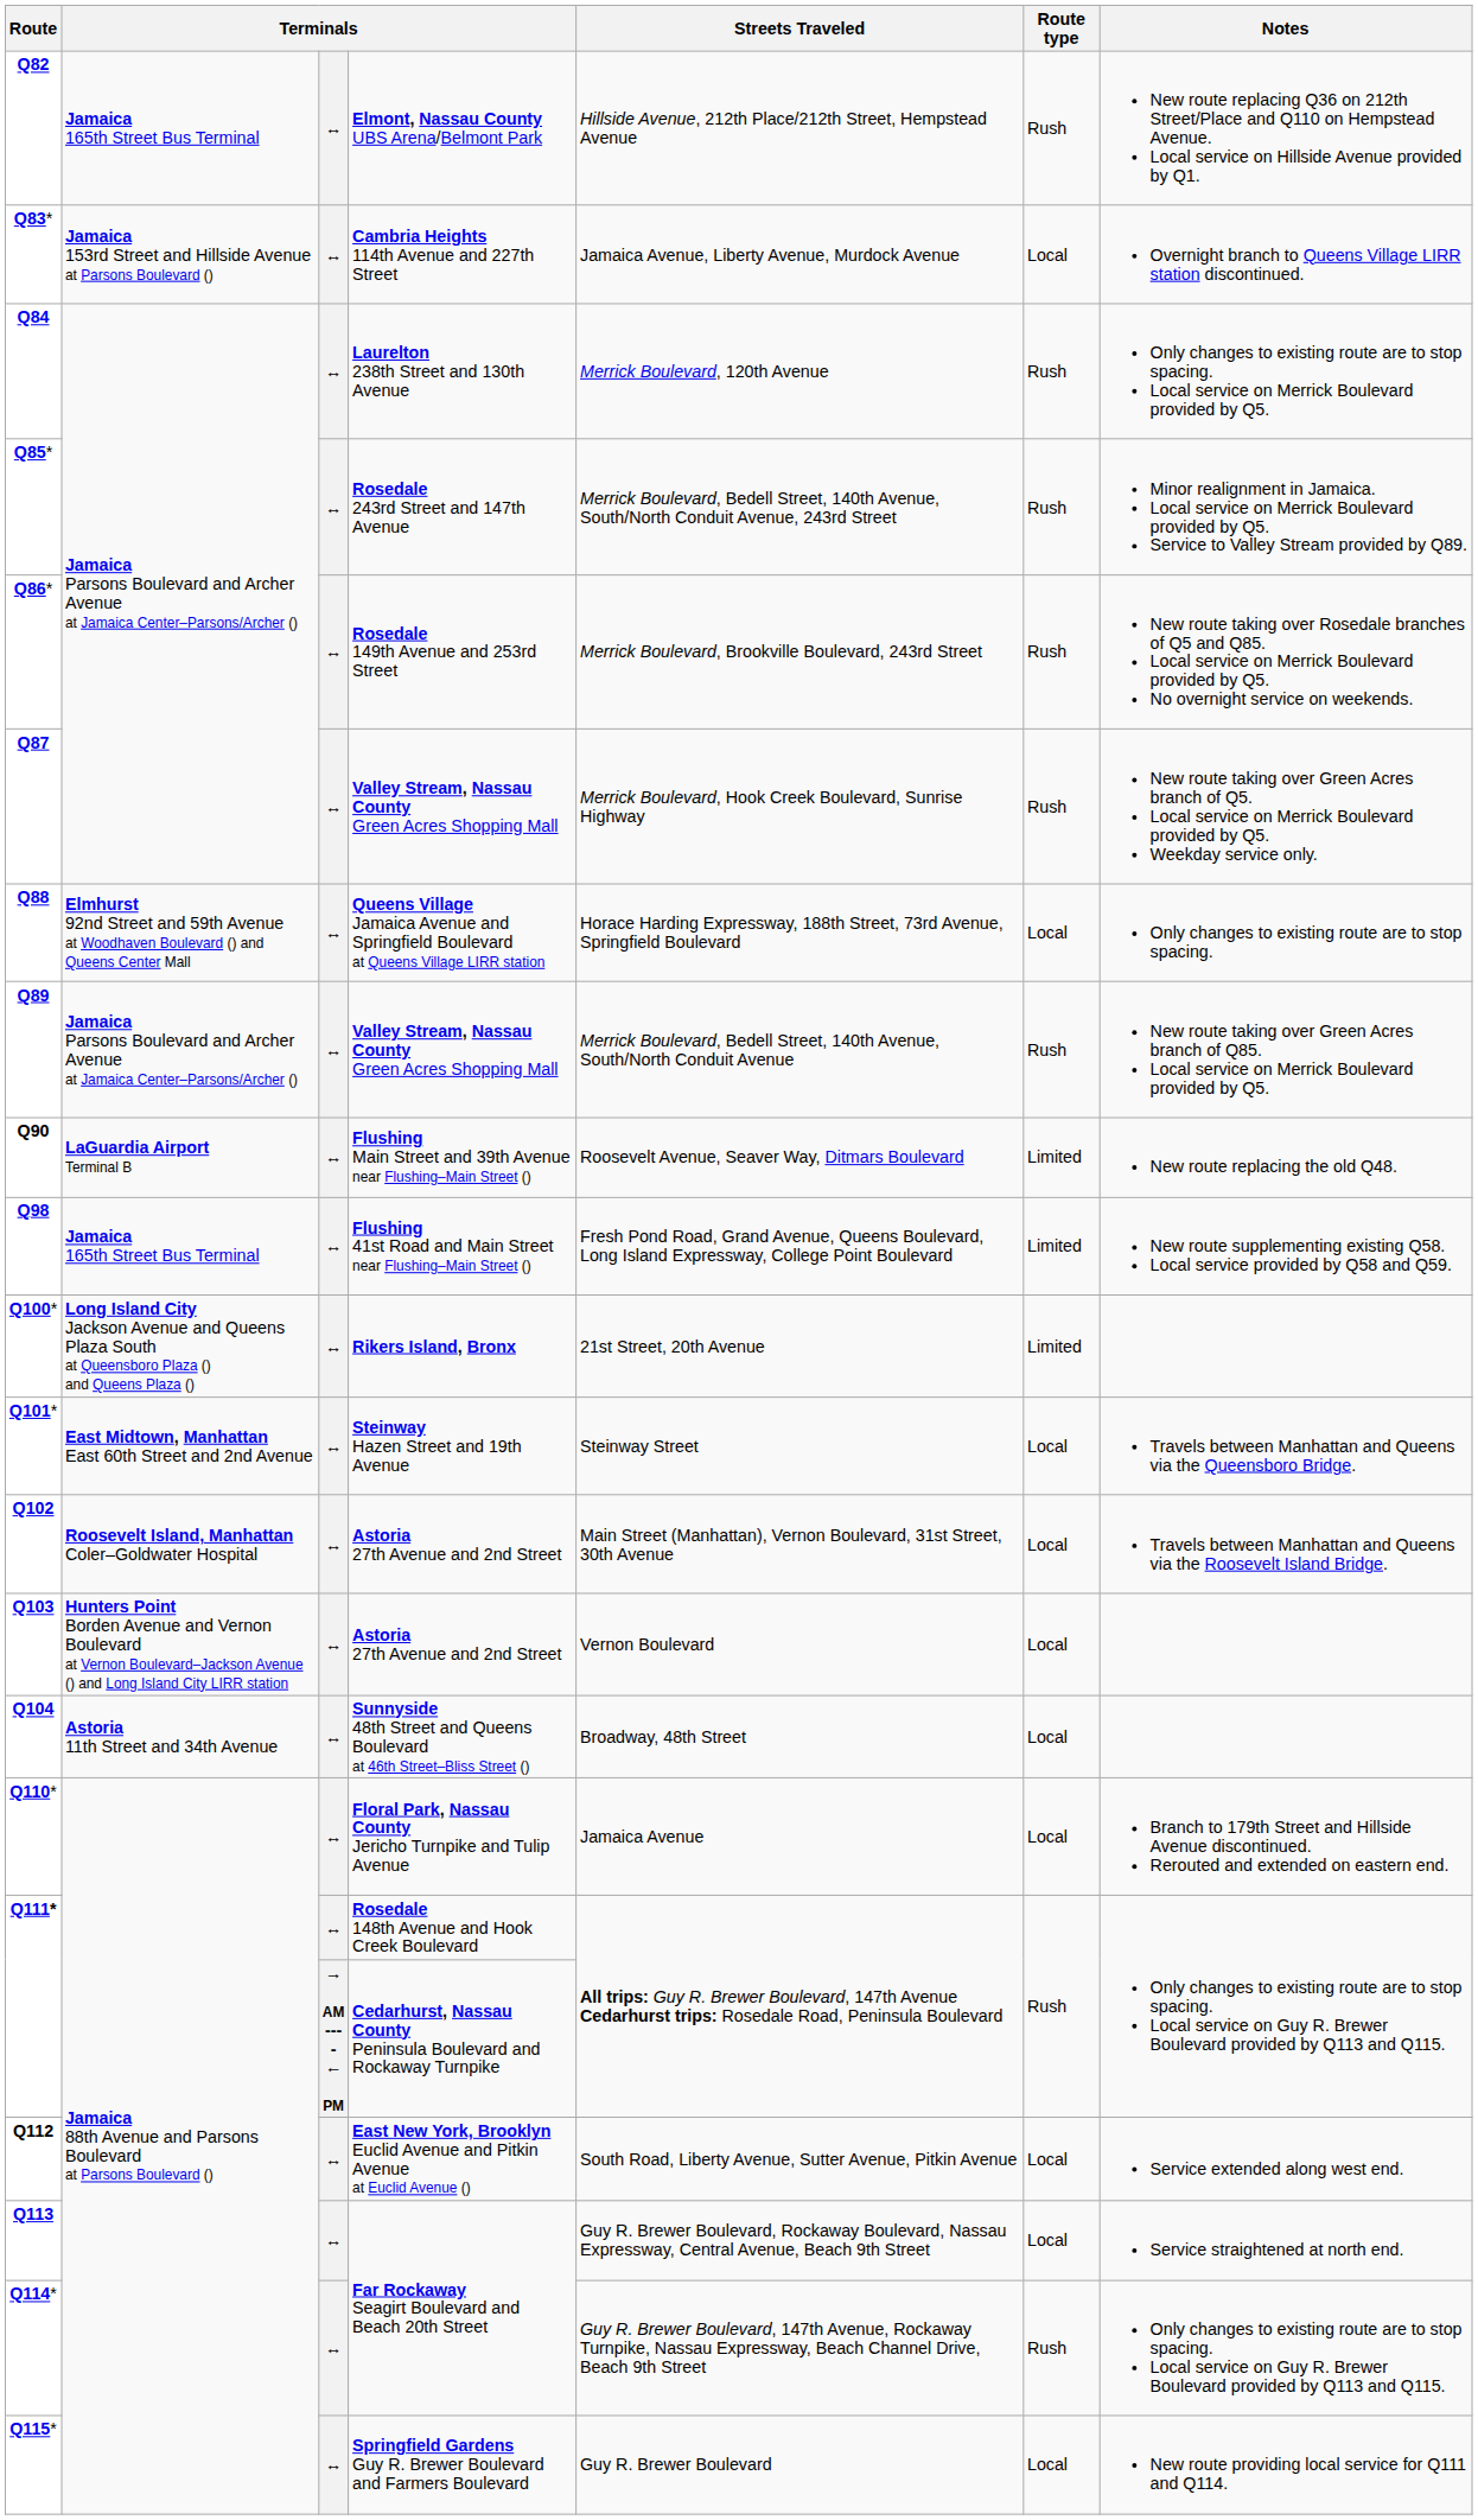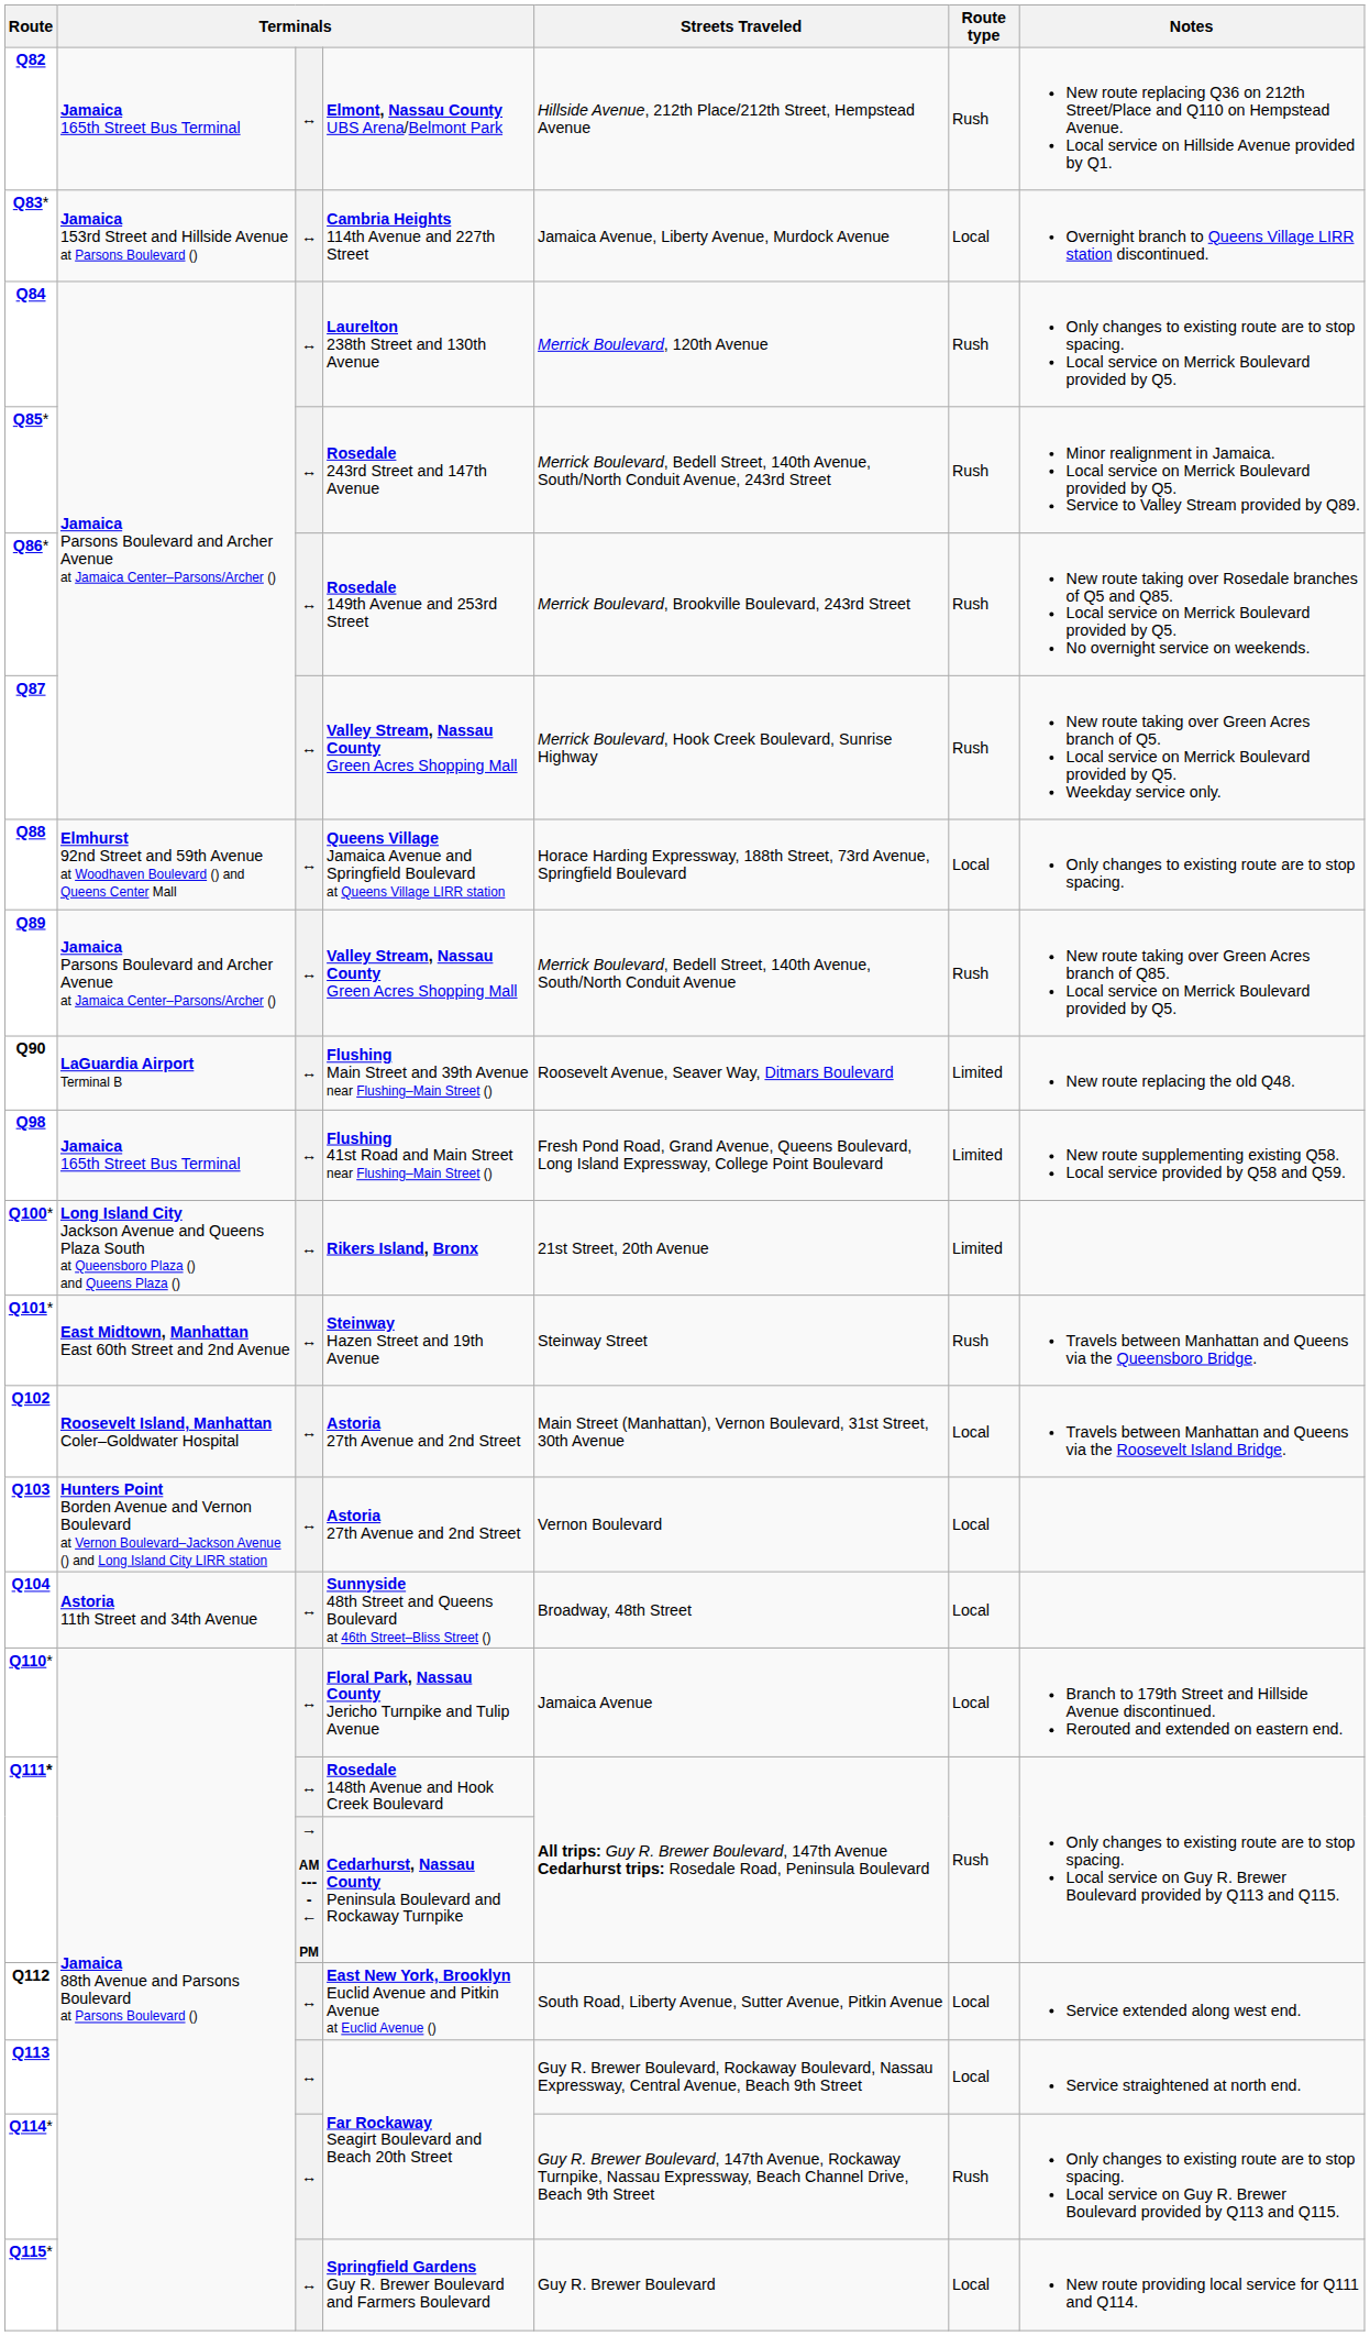Q101* | Route type: Local -> Rush
